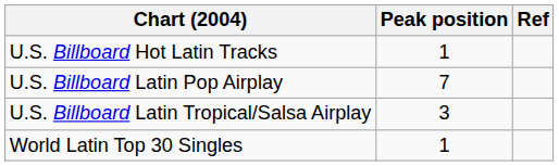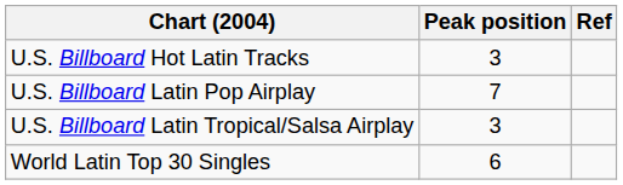U.S. Billboard Hot Latin Tracks | Peak position: 1 -> 3
World Latin Top 30 Singles | Peak position: 1 -> 6
